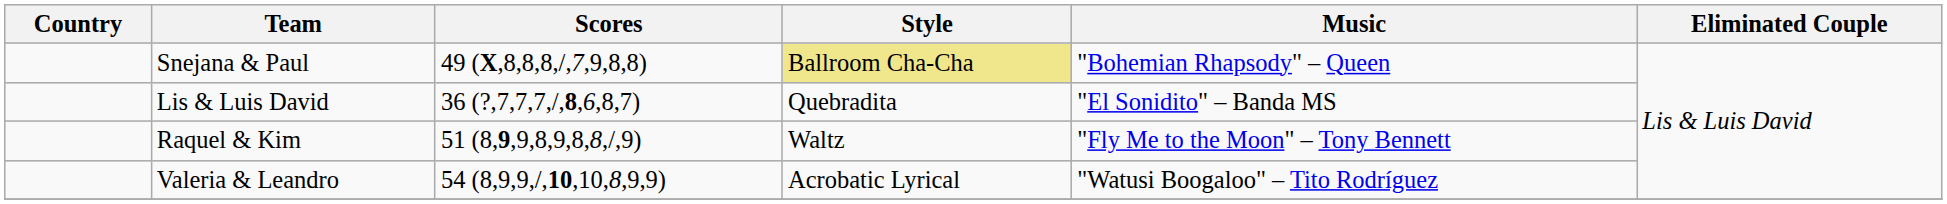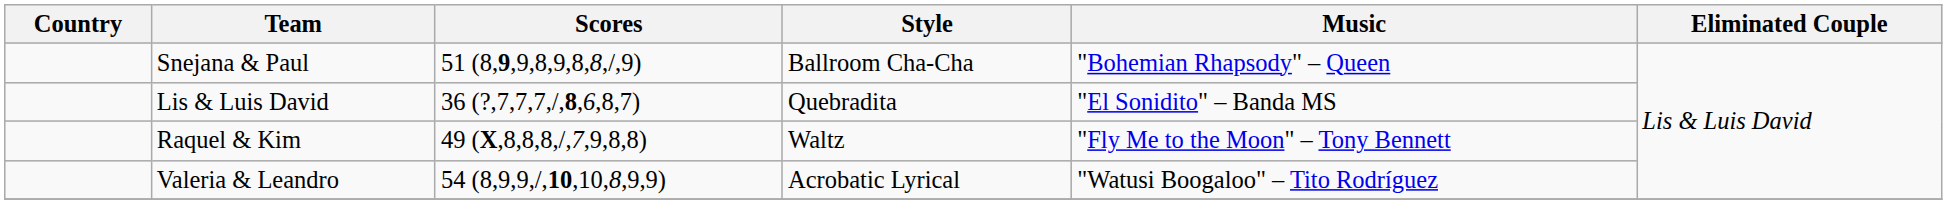Snejana & Paul | Scores: 49 (X,8,8,8,/,7,9,8,8) -> 51 (8,9,9,8,9,8,8,/,9)
Snejana & Paul | Style: khaki background -> no background
Raquel & Kim | Scores: 51 (8,9,9,8,9,8,8,/,9) -> 49 (X,8,8,8,/,7,9,8,8)
